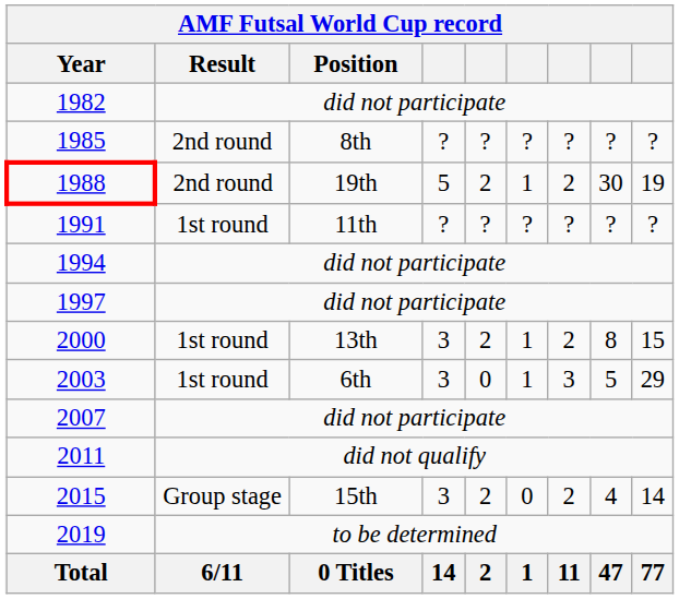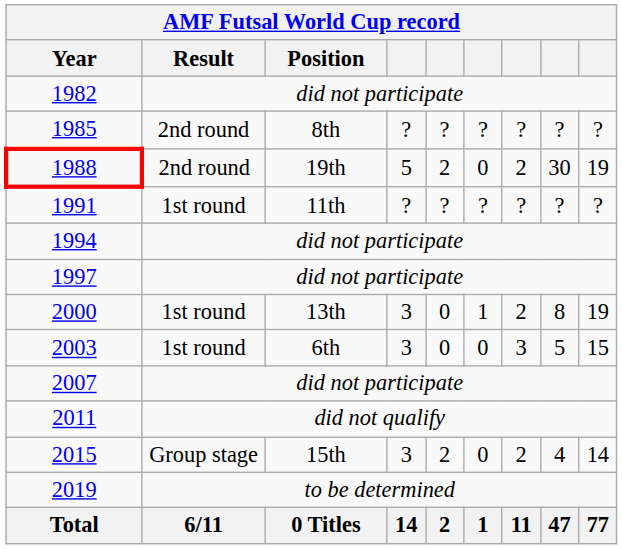1988 | column 6: 1 -> 0
2000 | column 5: 2 -> 0
2000 | column 9: 15 -> 19
2003 | column 6: 1 -> 0
2003 | column 9: 29 -> 15
